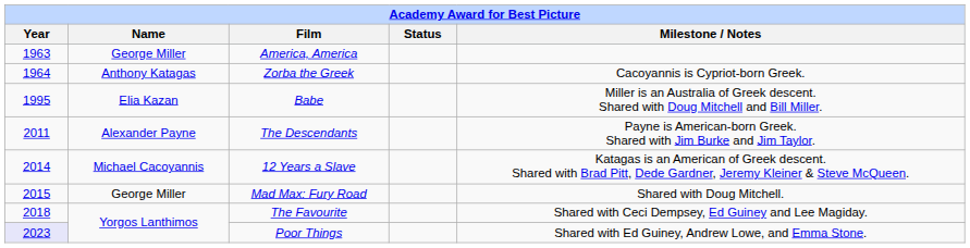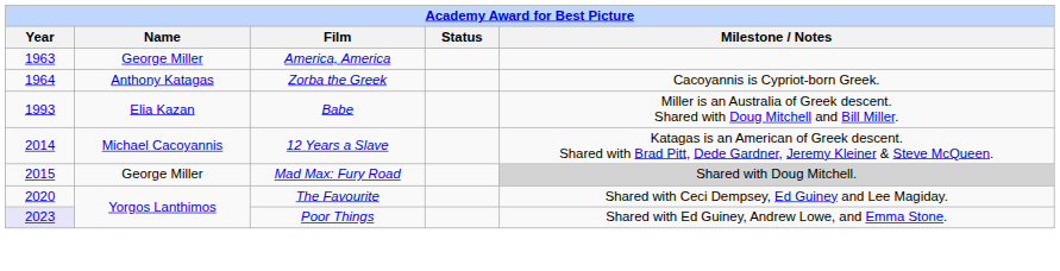Babe | Year: 1995 -> 1993
- row: 2011 | Alexander Payne | The Descendants | Payne is American-born Greek. Shared with Jim Burke and Jim Taylor.
Mad Max: Fury Road | Milestone / Notes: no background -> lightgrey background
The Favourite | Year: 2018 -> 2020
